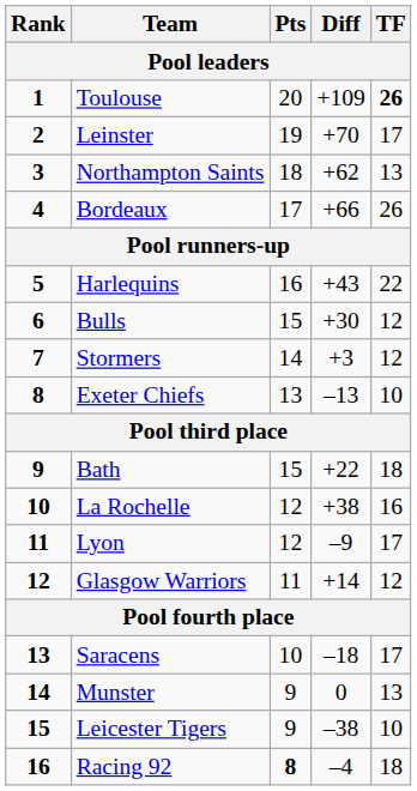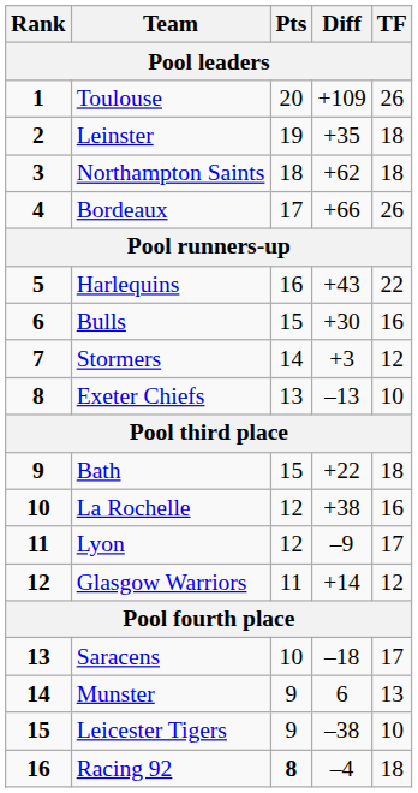Toulouse | TF: bold -> normal
Leinster | Diff: +70 -> +35
Leinster | TF: 17 -> 18
Northampton Saints | TF: 13 -> 18
Bulls | TF: 12 -> 16
Munster | Diff: 0 -> 6
